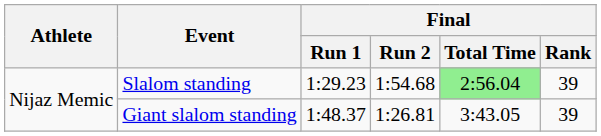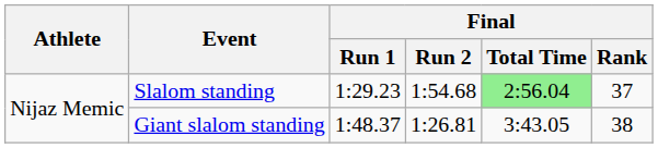Slalom standing | Final / Rank: 39 -> 37
Giant slalom standing | Final / Rank: 39 -> 38
